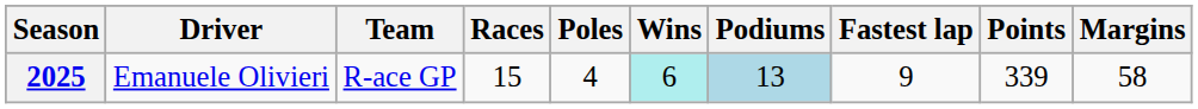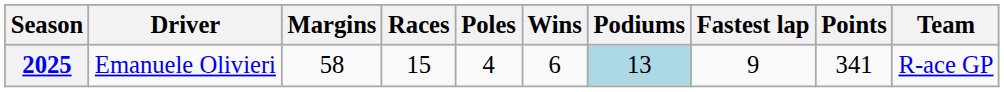columns swapped: Team <-> Margins
2025 | Wins: paleturquoise background -> no background
2025 | Points: 339 -> 341
